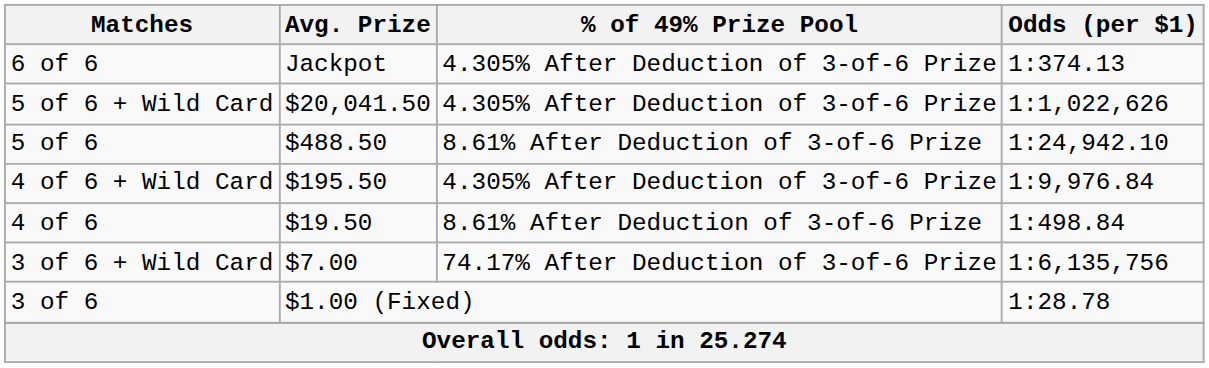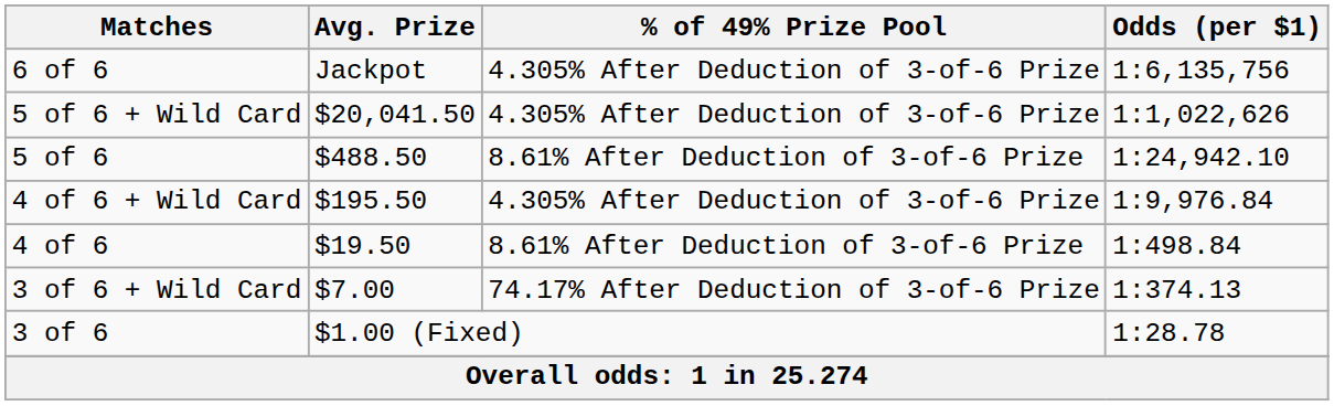6 of 6 | Odds (per $1): 1:374.13 -> 1:6,135,756
3 of 6 + Wild Card | Odds (per $1): 1:6,135,756 -> 1:374.13
